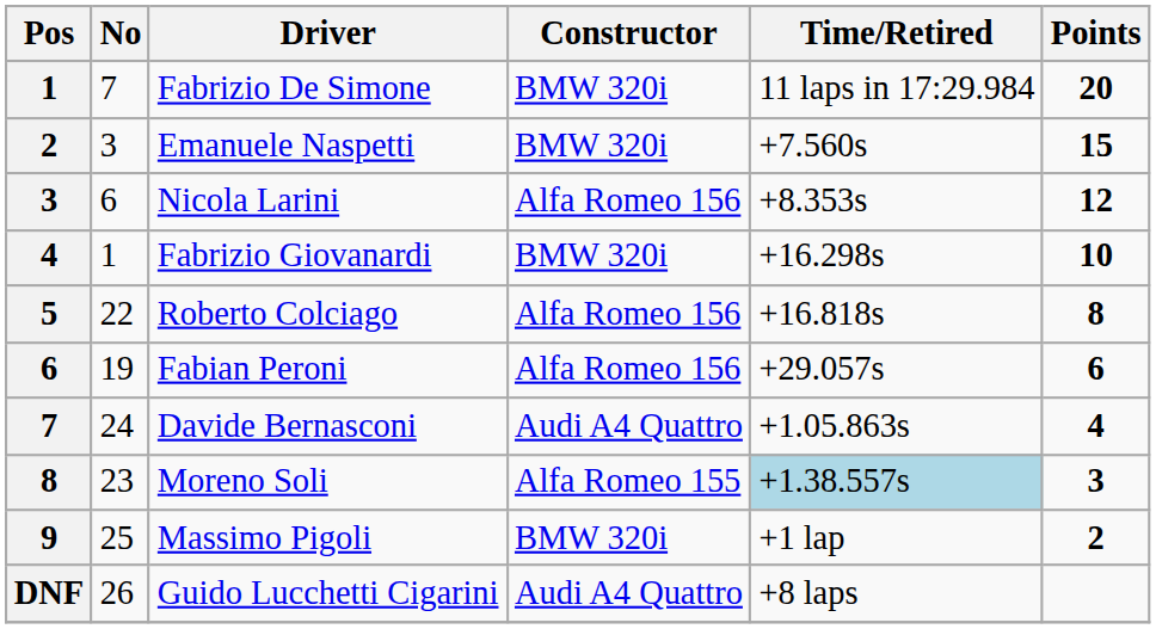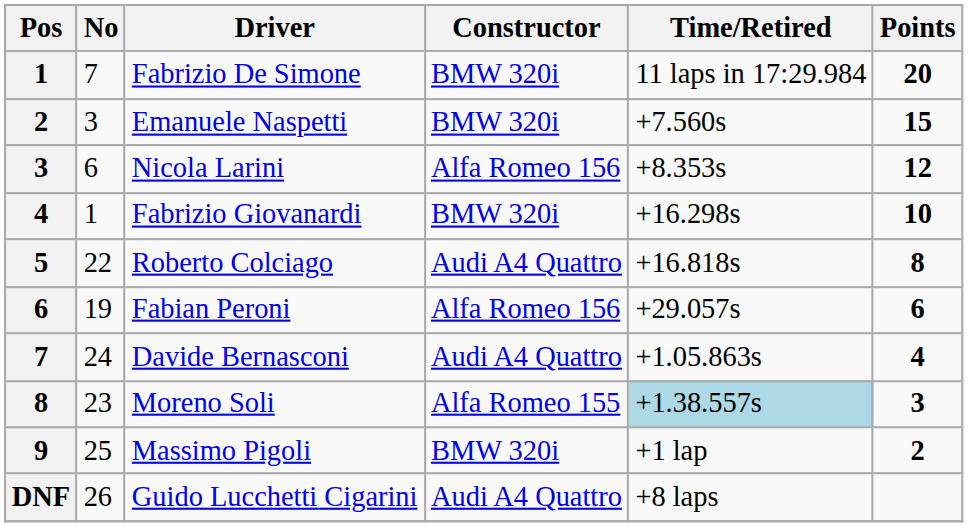Roberto Colciago | Constructor: Alfa Romeo 156 -> Audi A4 Quattro
